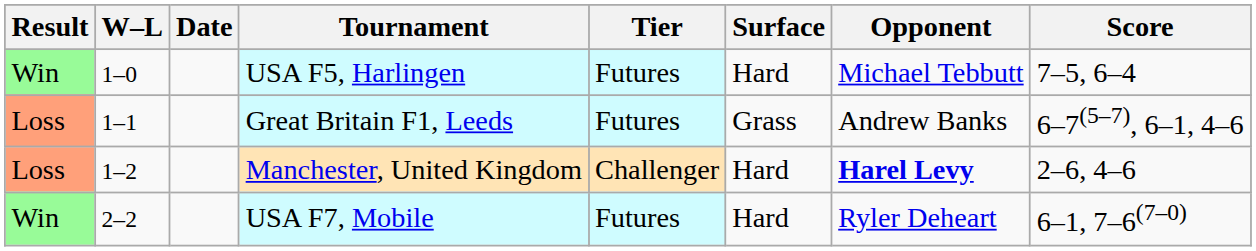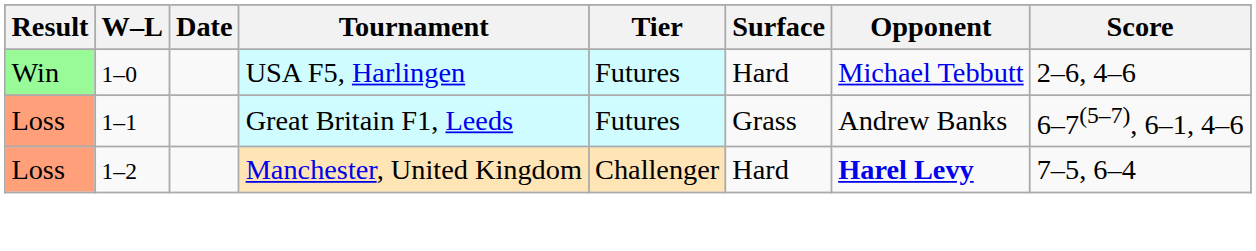USA F5, Harlingen | Score: 7–5, 6–4 -> 2–6, 4–6
Manchester, United Kingdom | Score: 2–6, 4–6 -> 7–5, 6–4
- row: Win | 2–2 | USA F7, Mobile | Futures | Hard | Ryler Deheart | 6–1, 7–6(7–0)
